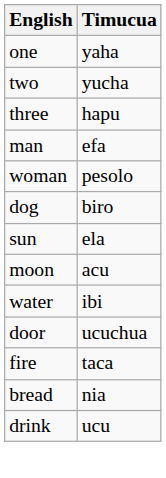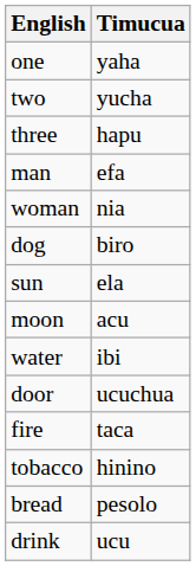woman | Timucua: pesolo -> nia
+ row: tobacco | hinino
bread | Timucua: nia -> pesolo
